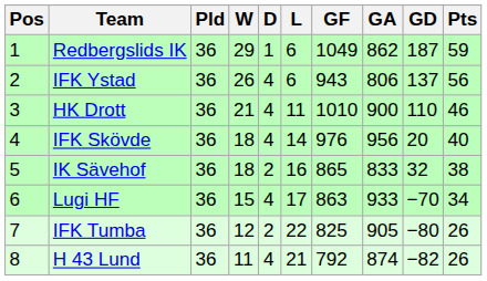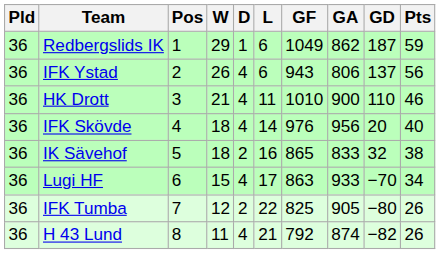columns swapped: Pos <-> Pld
